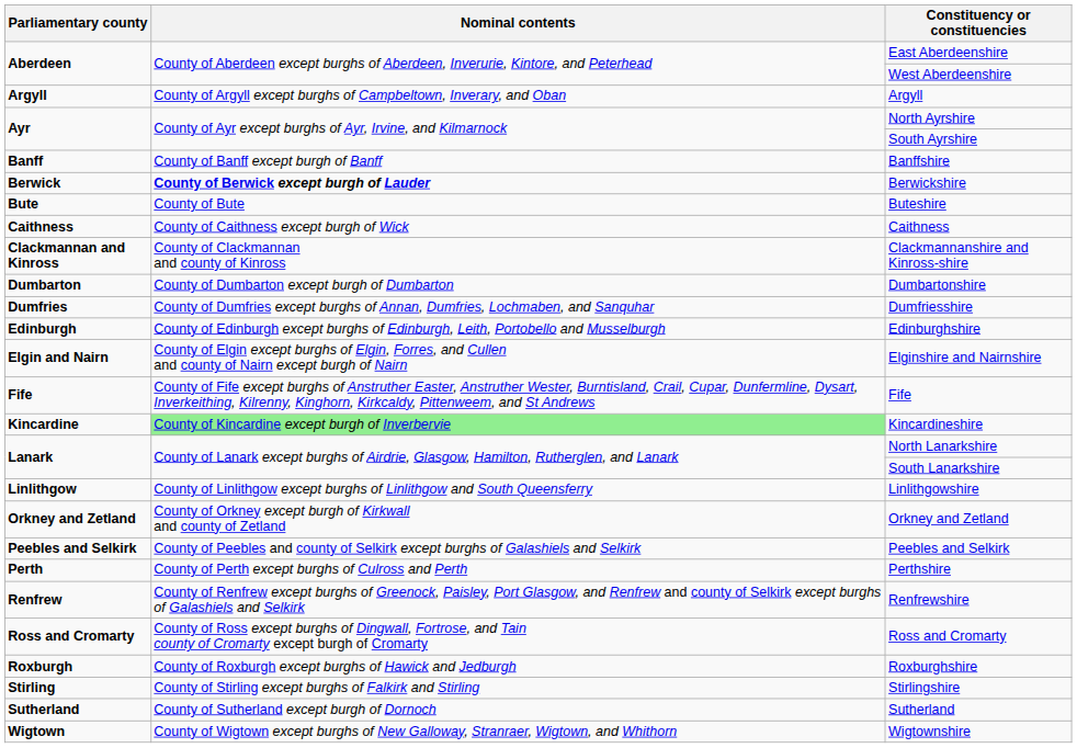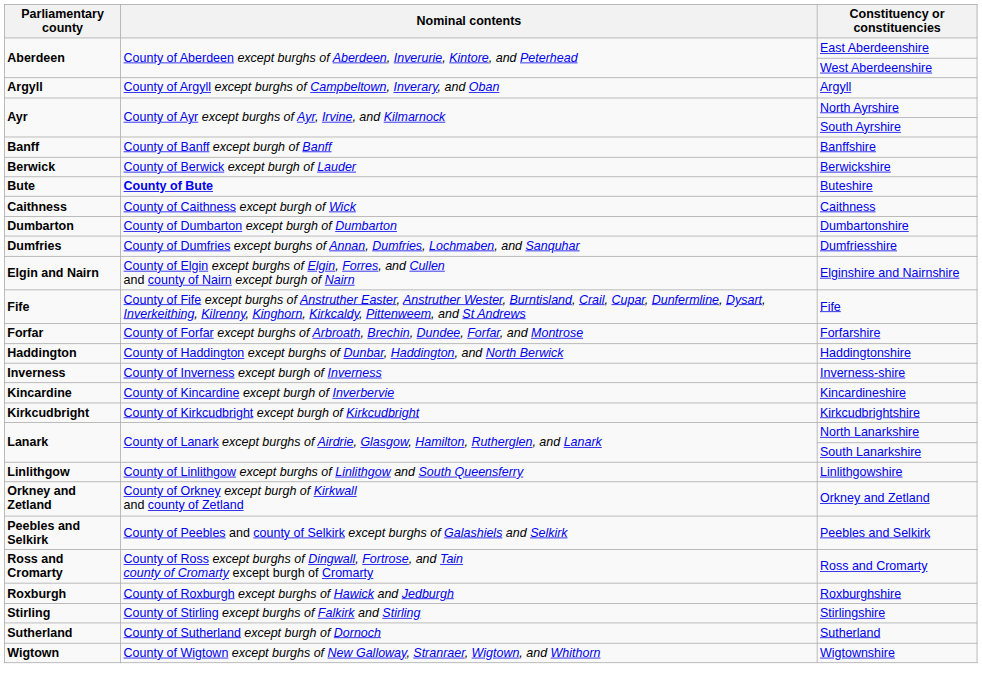Berwickshire | Nominal contents: bold -> normal
Buteshire | Nominal contents: normal -> bold
- row: Clackmannan and Kinross | County of Clackmannan and county of Kinross | Clackmannanshire and Kinross-shire
- row: Edinburgh | County of Edinburgh except burghs of Edinburgh, Leith, Portobello and Musselburgh | Edinburghshire
+ row: Forfar | County of Forfar except burghs of Arbroath, Brechin, Dundee, Forfar, and Montrose | Forfarshire
+ row: Haddington | County of Haddington except burghs of Dunbar, Haddington, and North Berwick | Haddingtonshire
+ row: Inverness | County of Inverness except burgh of Inverness | Inverness-shire
Kincardineshire | Nominal contents: lightgreen background -> no background
+ row: Kirkcudbright | County of Kirkcudbright except burgh of Kirkcudbright | Kirkcudbrightshire
- row: Perth | County of Perth except burghs of Culross and Perth | Perthshire
- row: Renfrew | County of Renfrew except burghs of Greenock, Paisley, Port Glasgow, and Renfrew and county of Selkirk except burghs of Galashiels and Selkirk | Renfrewshire
